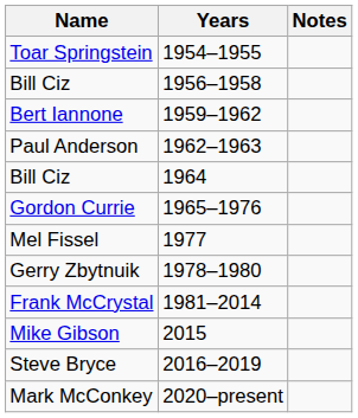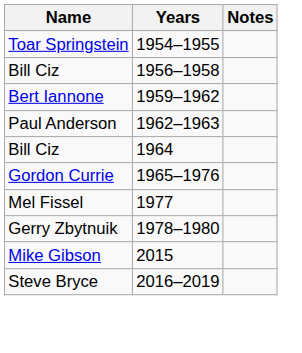- row: Frank McCrystal | 1981–2014
- row: Mark McConkey | 2020–present
